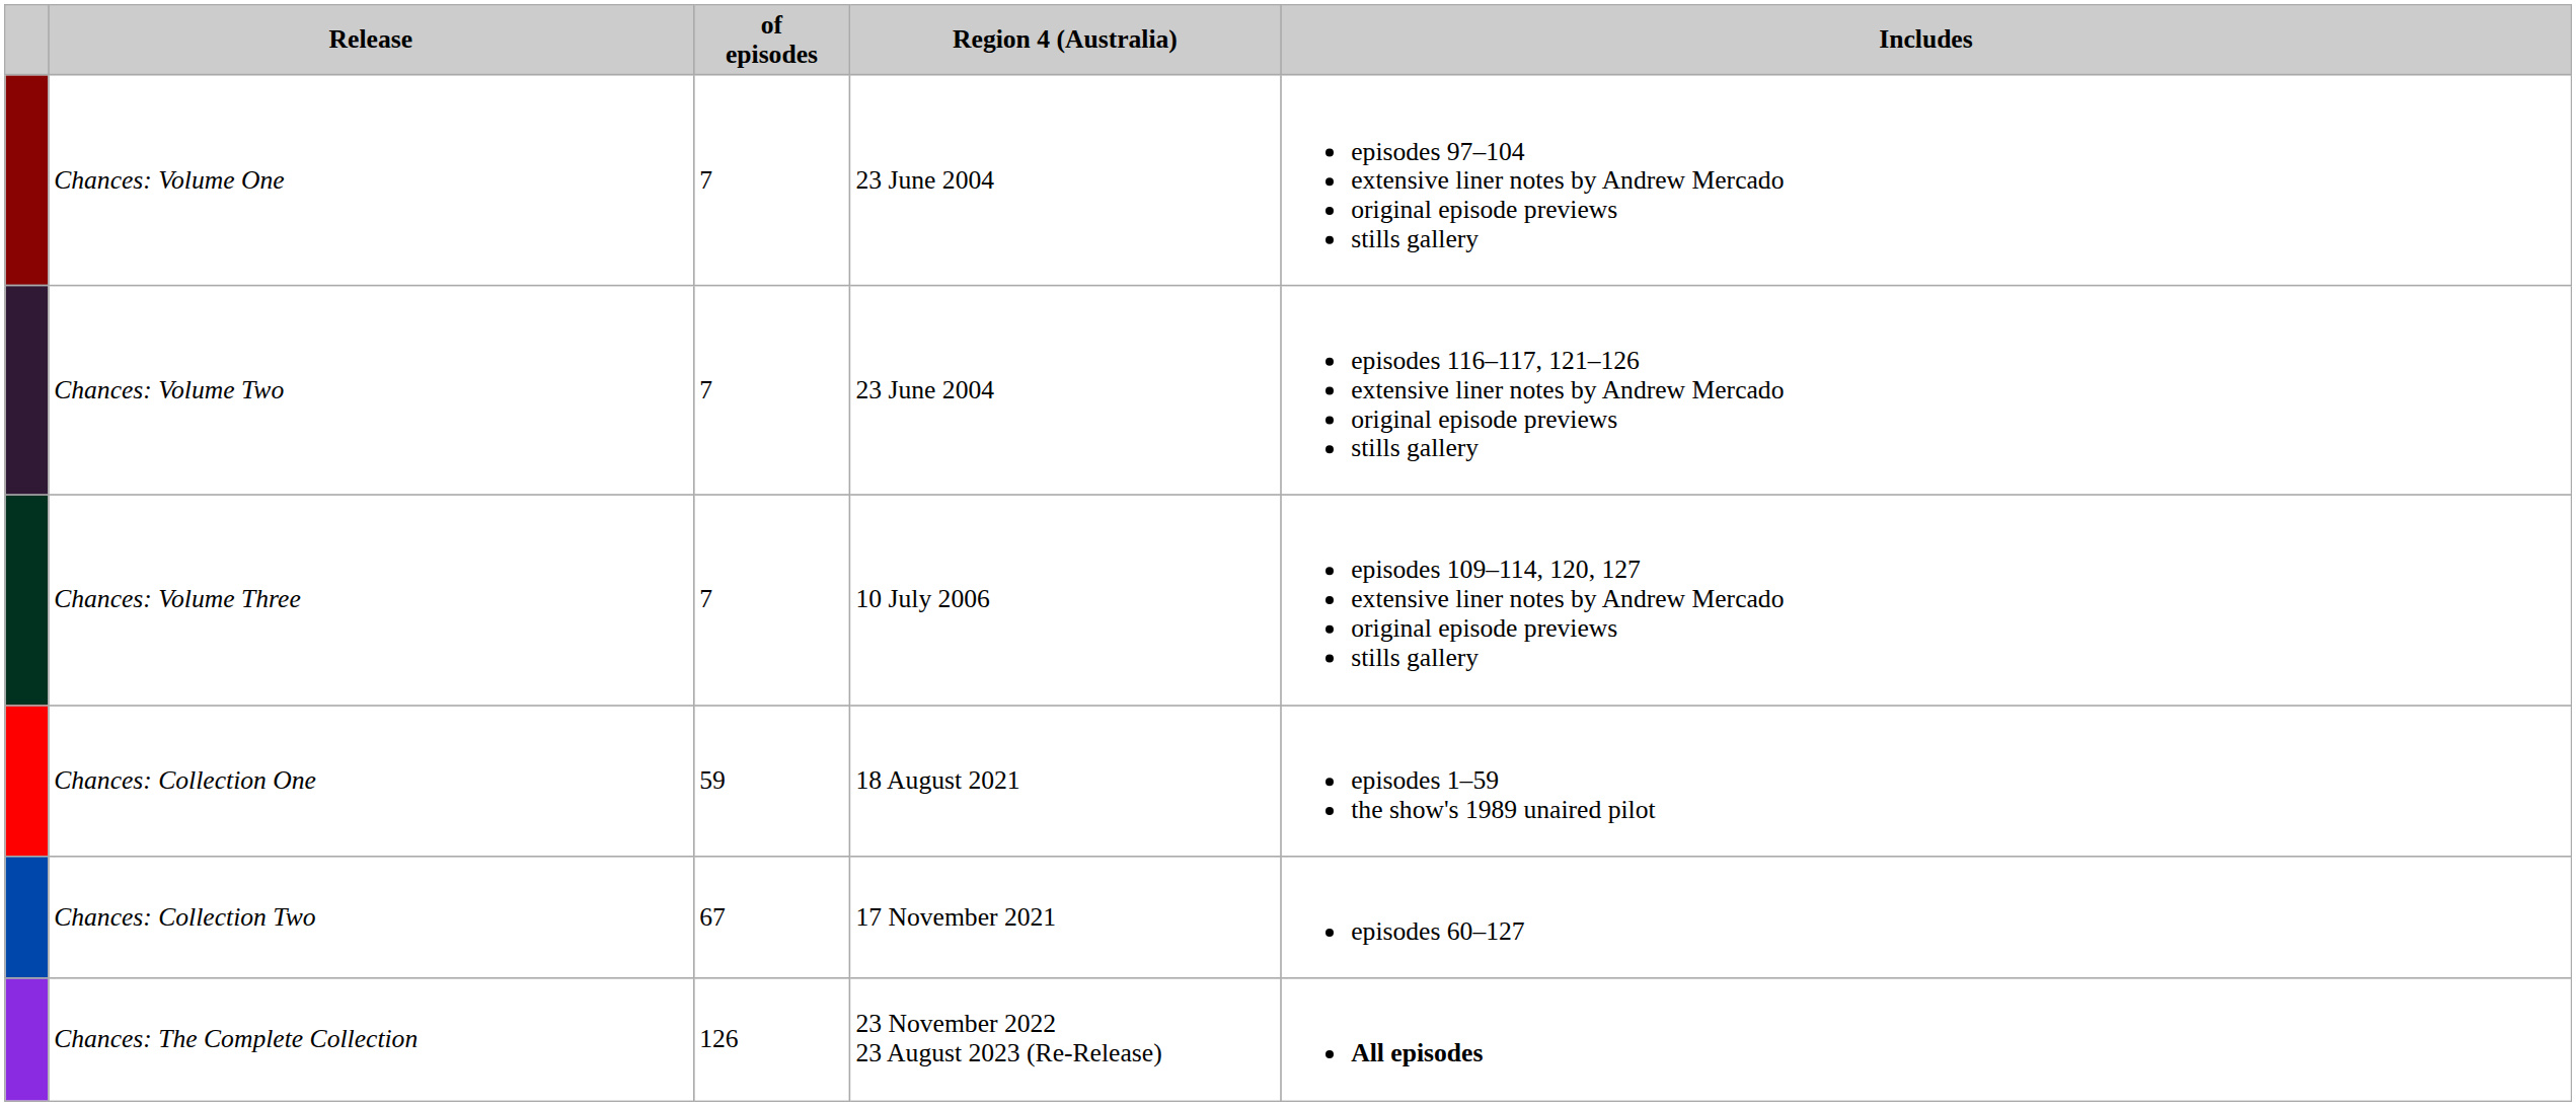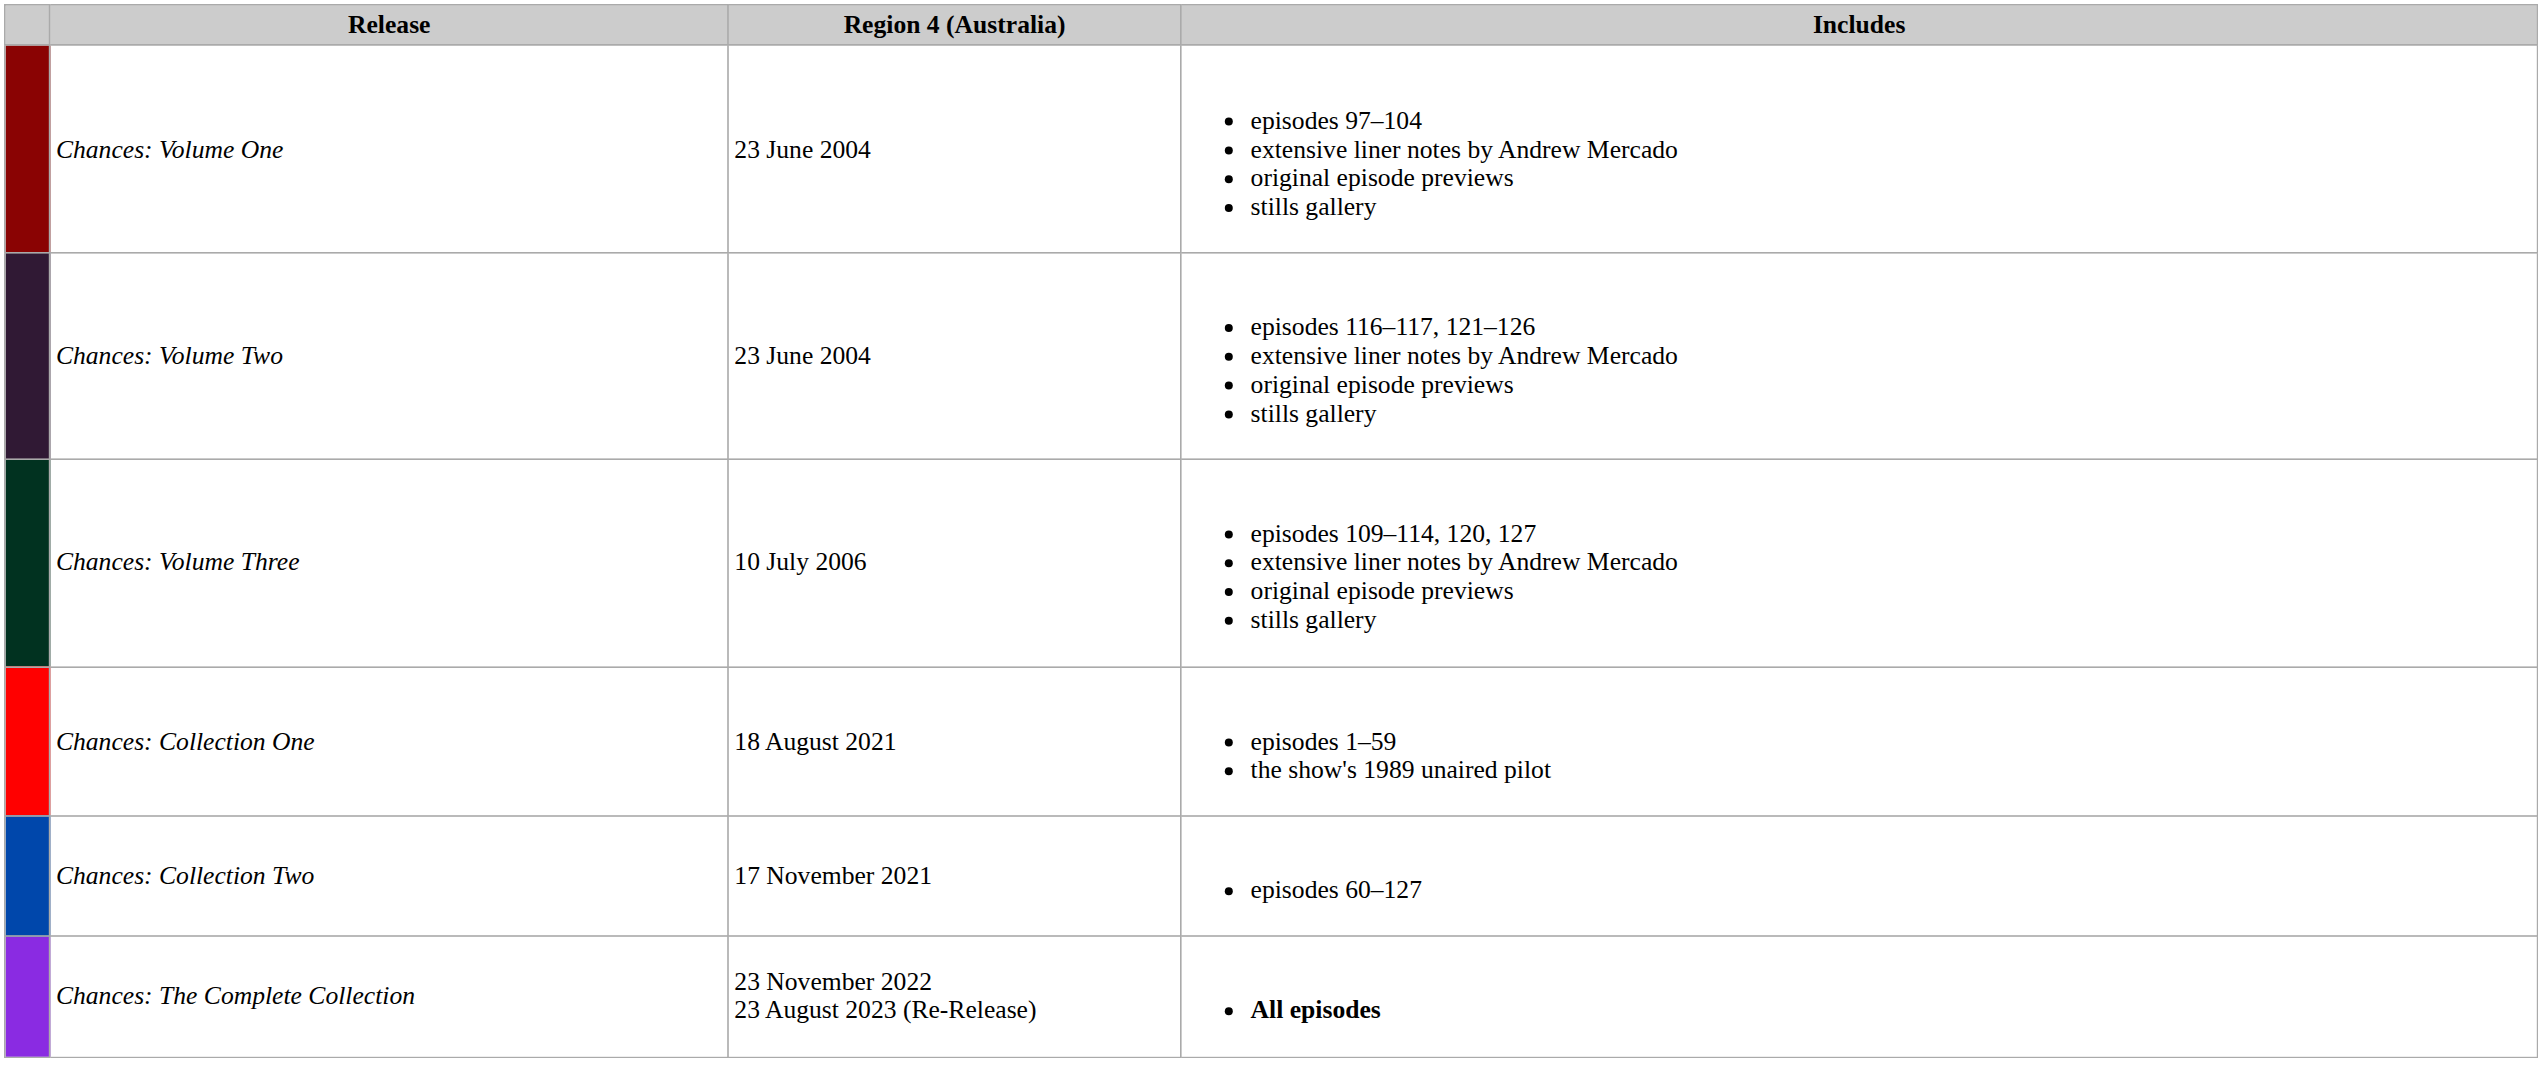- column: of episodes | 7 | 7 | 7 | 59 | 67 | 126
